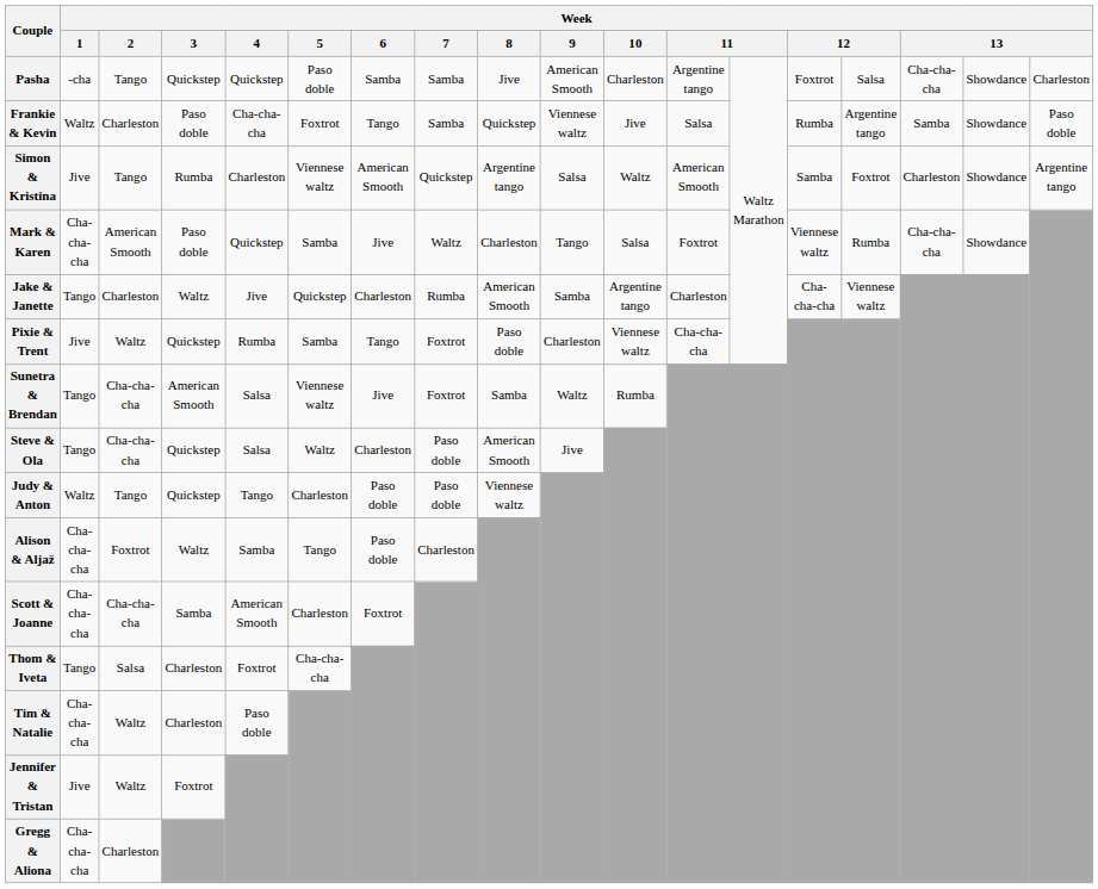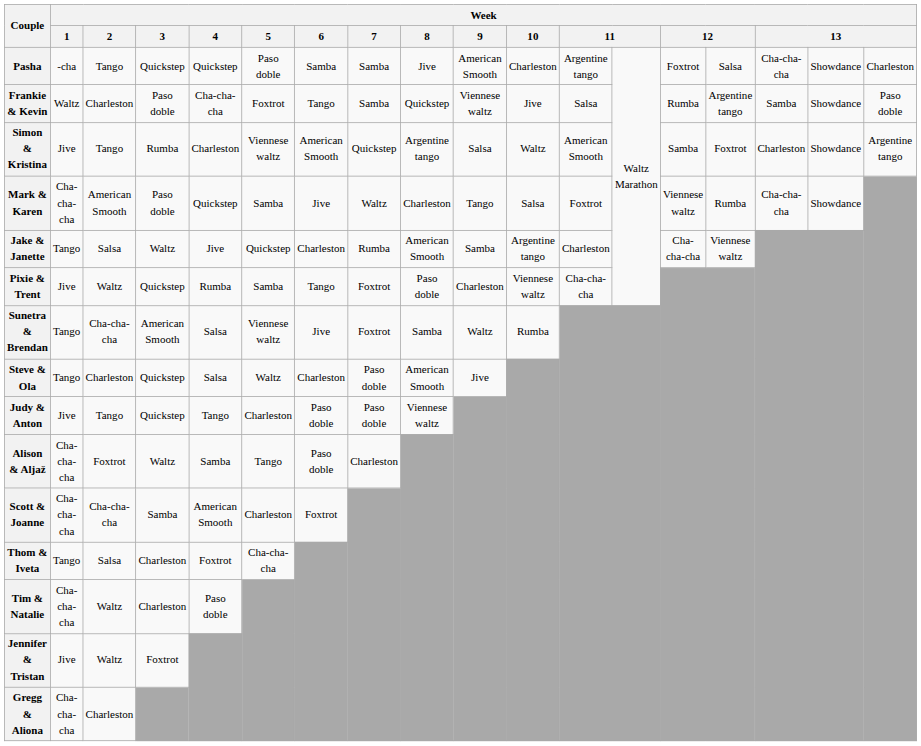Jake & Janette | Week / 2: Charleston -> Salsa
Steve & Ola | Week / 2: Cha-cha-cha -> Charleston
Judy & Anton | Week / 1: Waltz -> Jive
